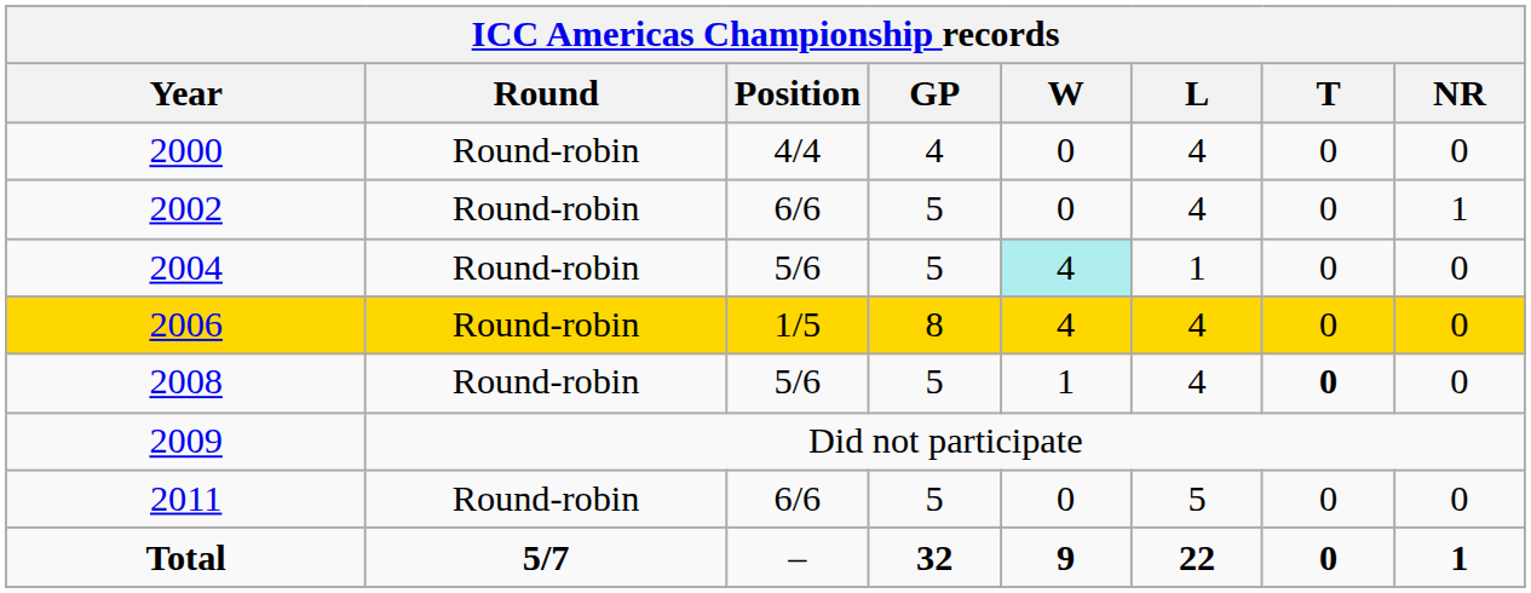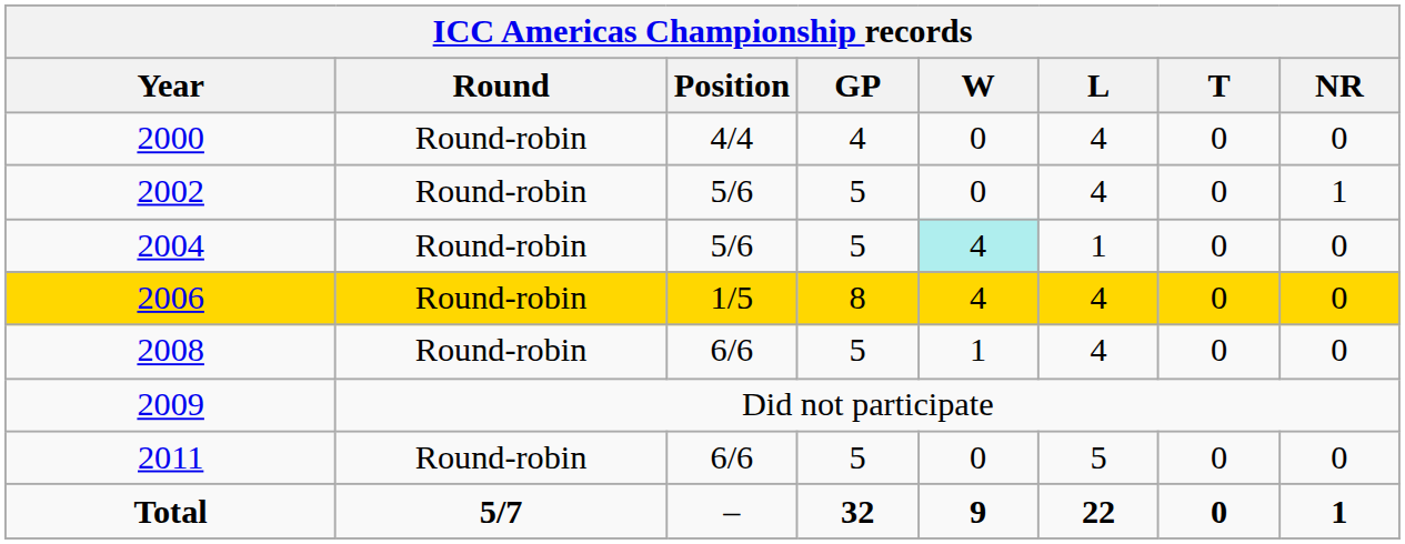2002 | Position: 6/6 -> 5/6
2008 | Position: 5/6 -> 6/6
2008 | T: bold -> normal
